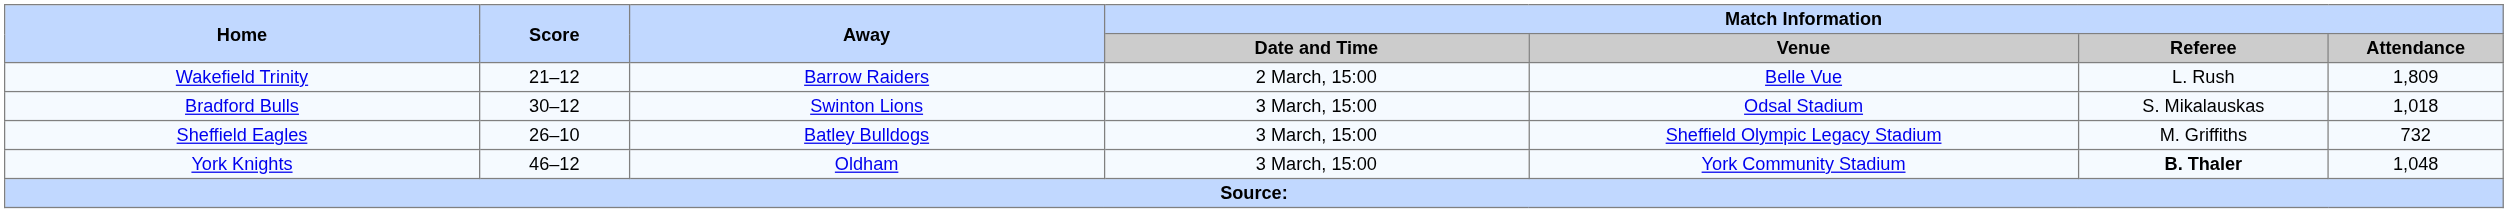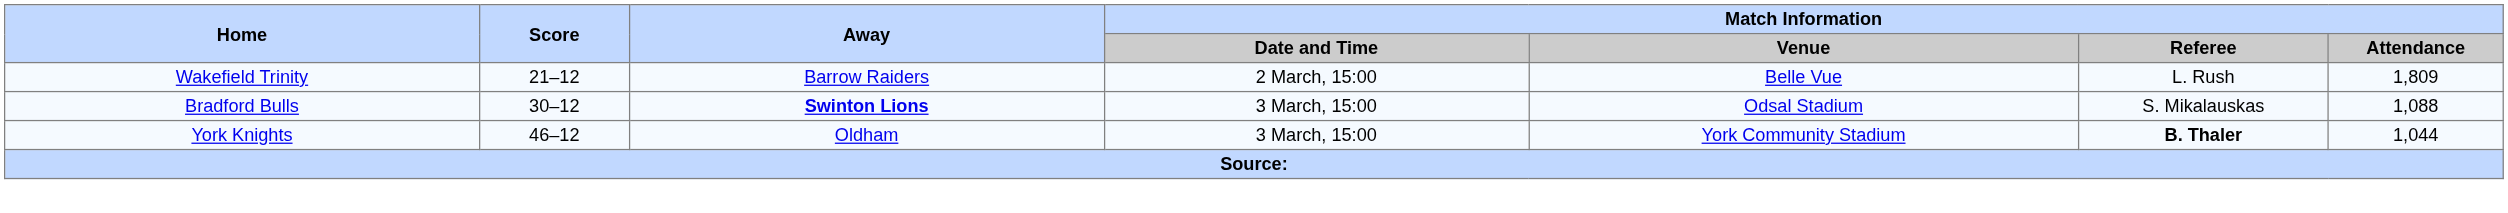Bradford Bulls | Away: normal -> bold
Bradford Bulls | Match Information / Attendance: 1,018 -> 1,088
- row: Sheffield Eagles | 26–10 | Batley Bulldogs | 3 March, 15:00 | Sheffield Olympic Legacy Stadium | M. Griffiths | 732
York Knights | Match Information / Attendance: 1,048 -> 1,044
